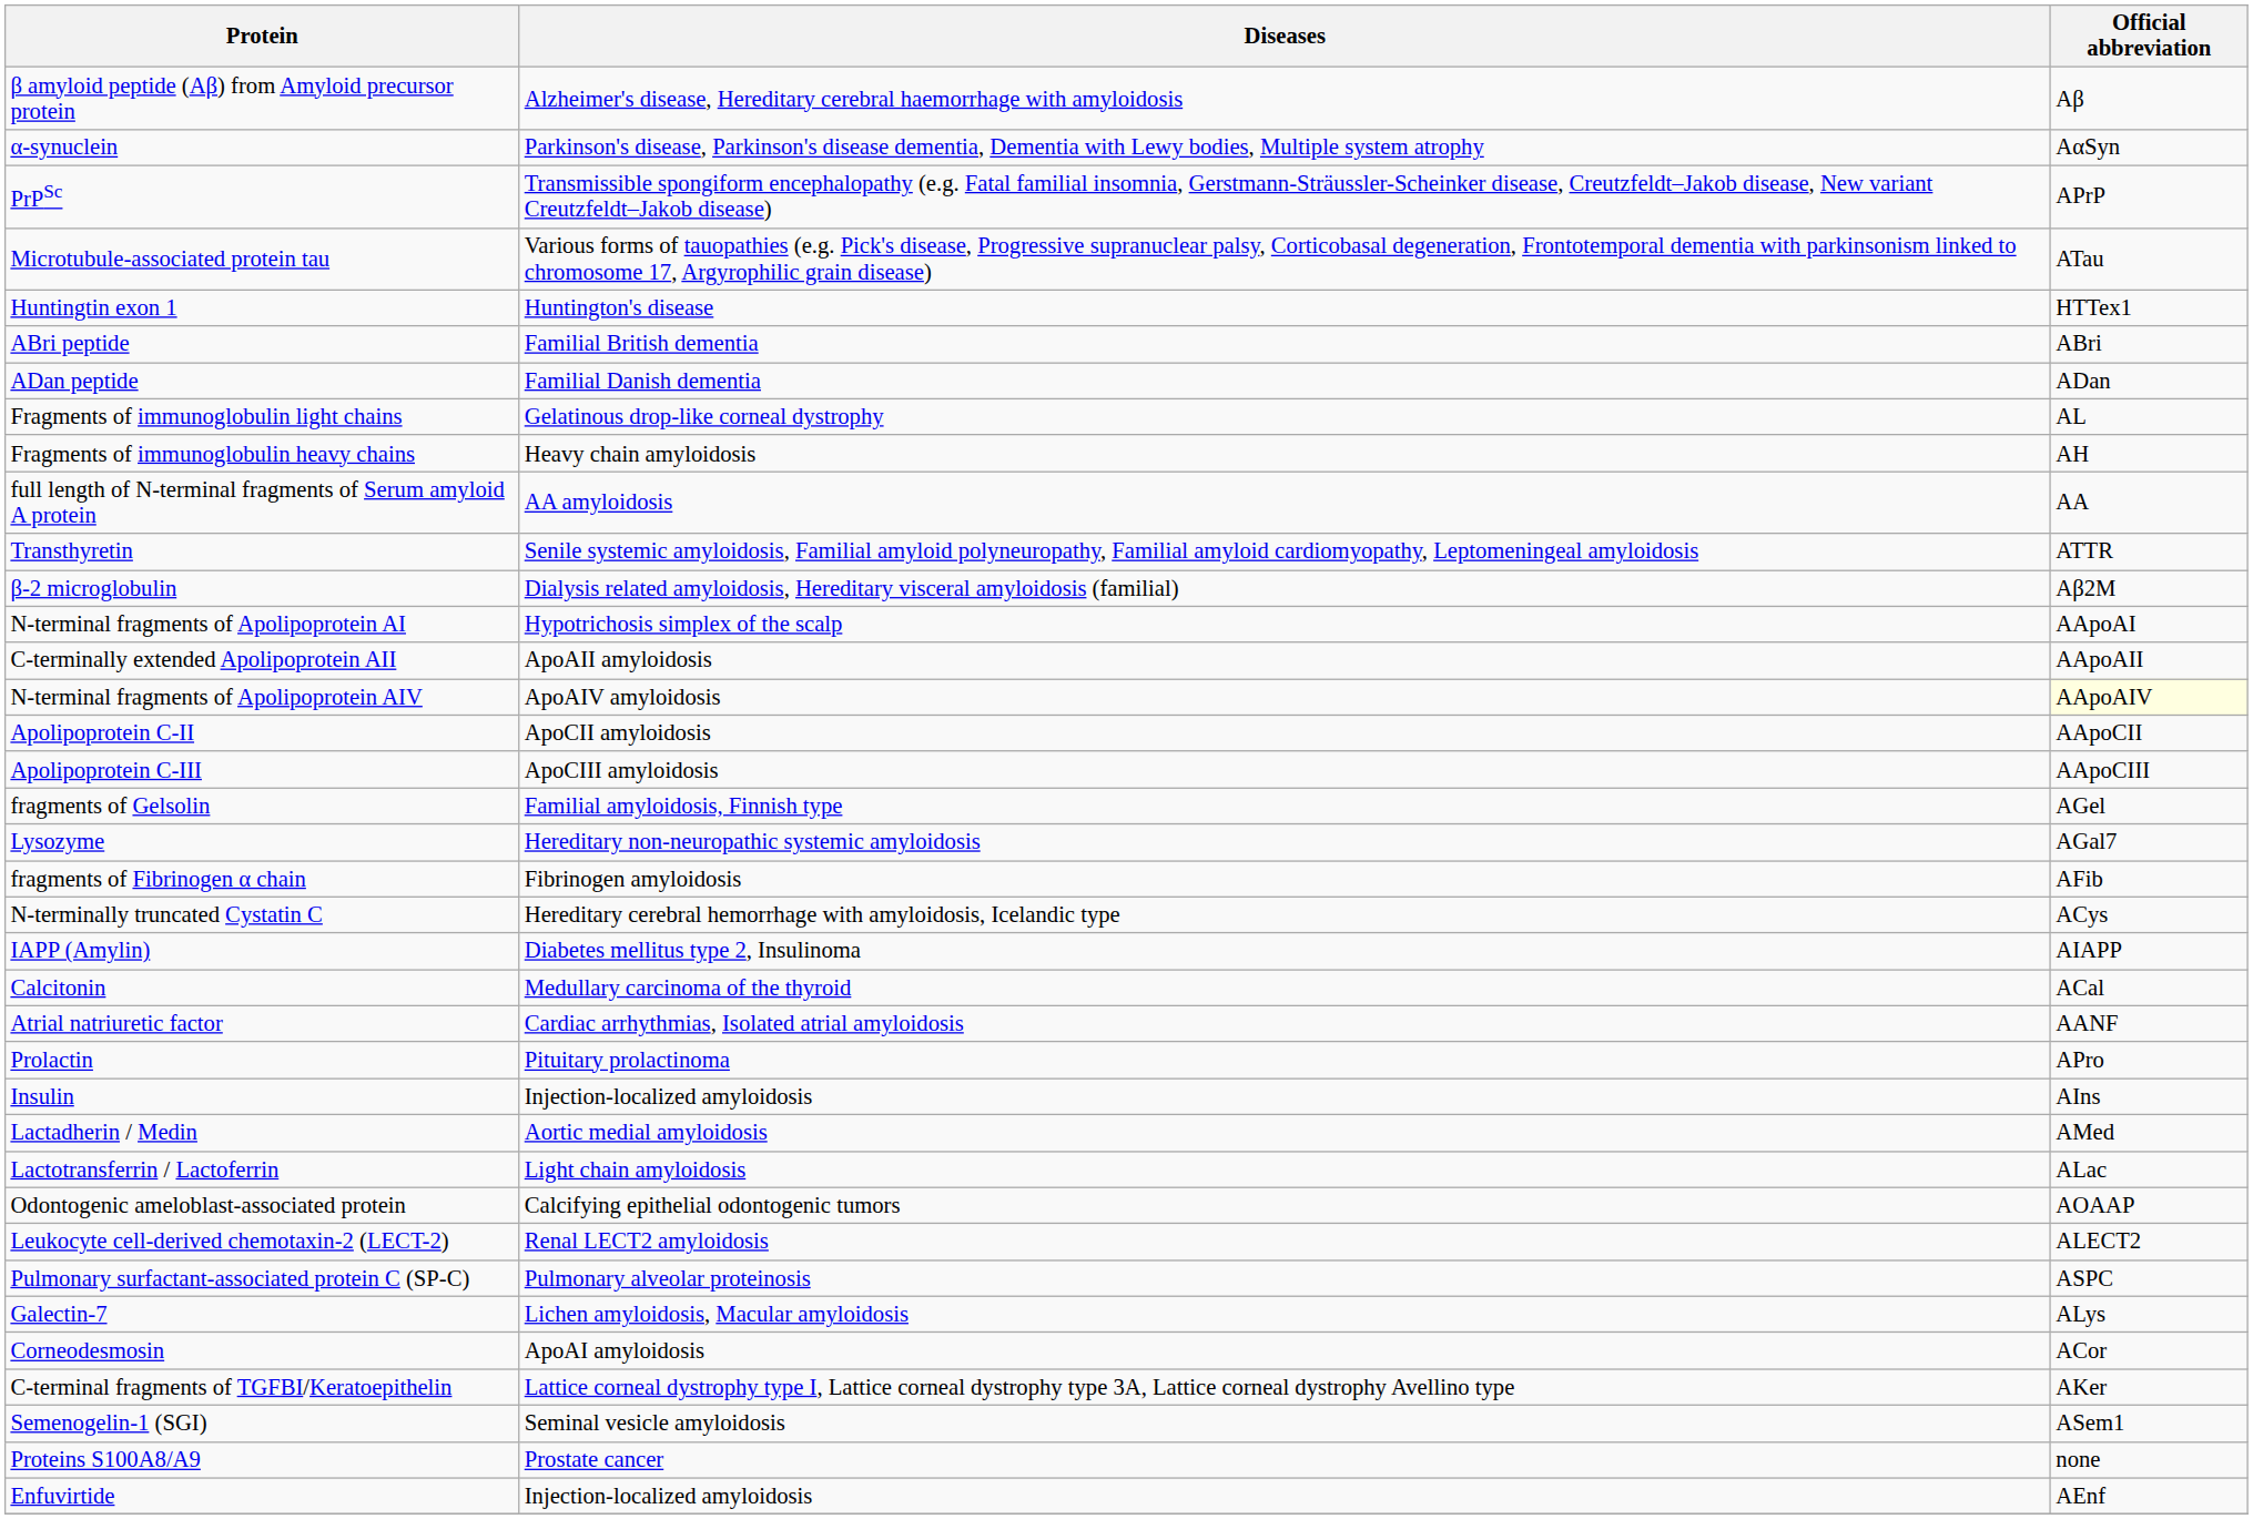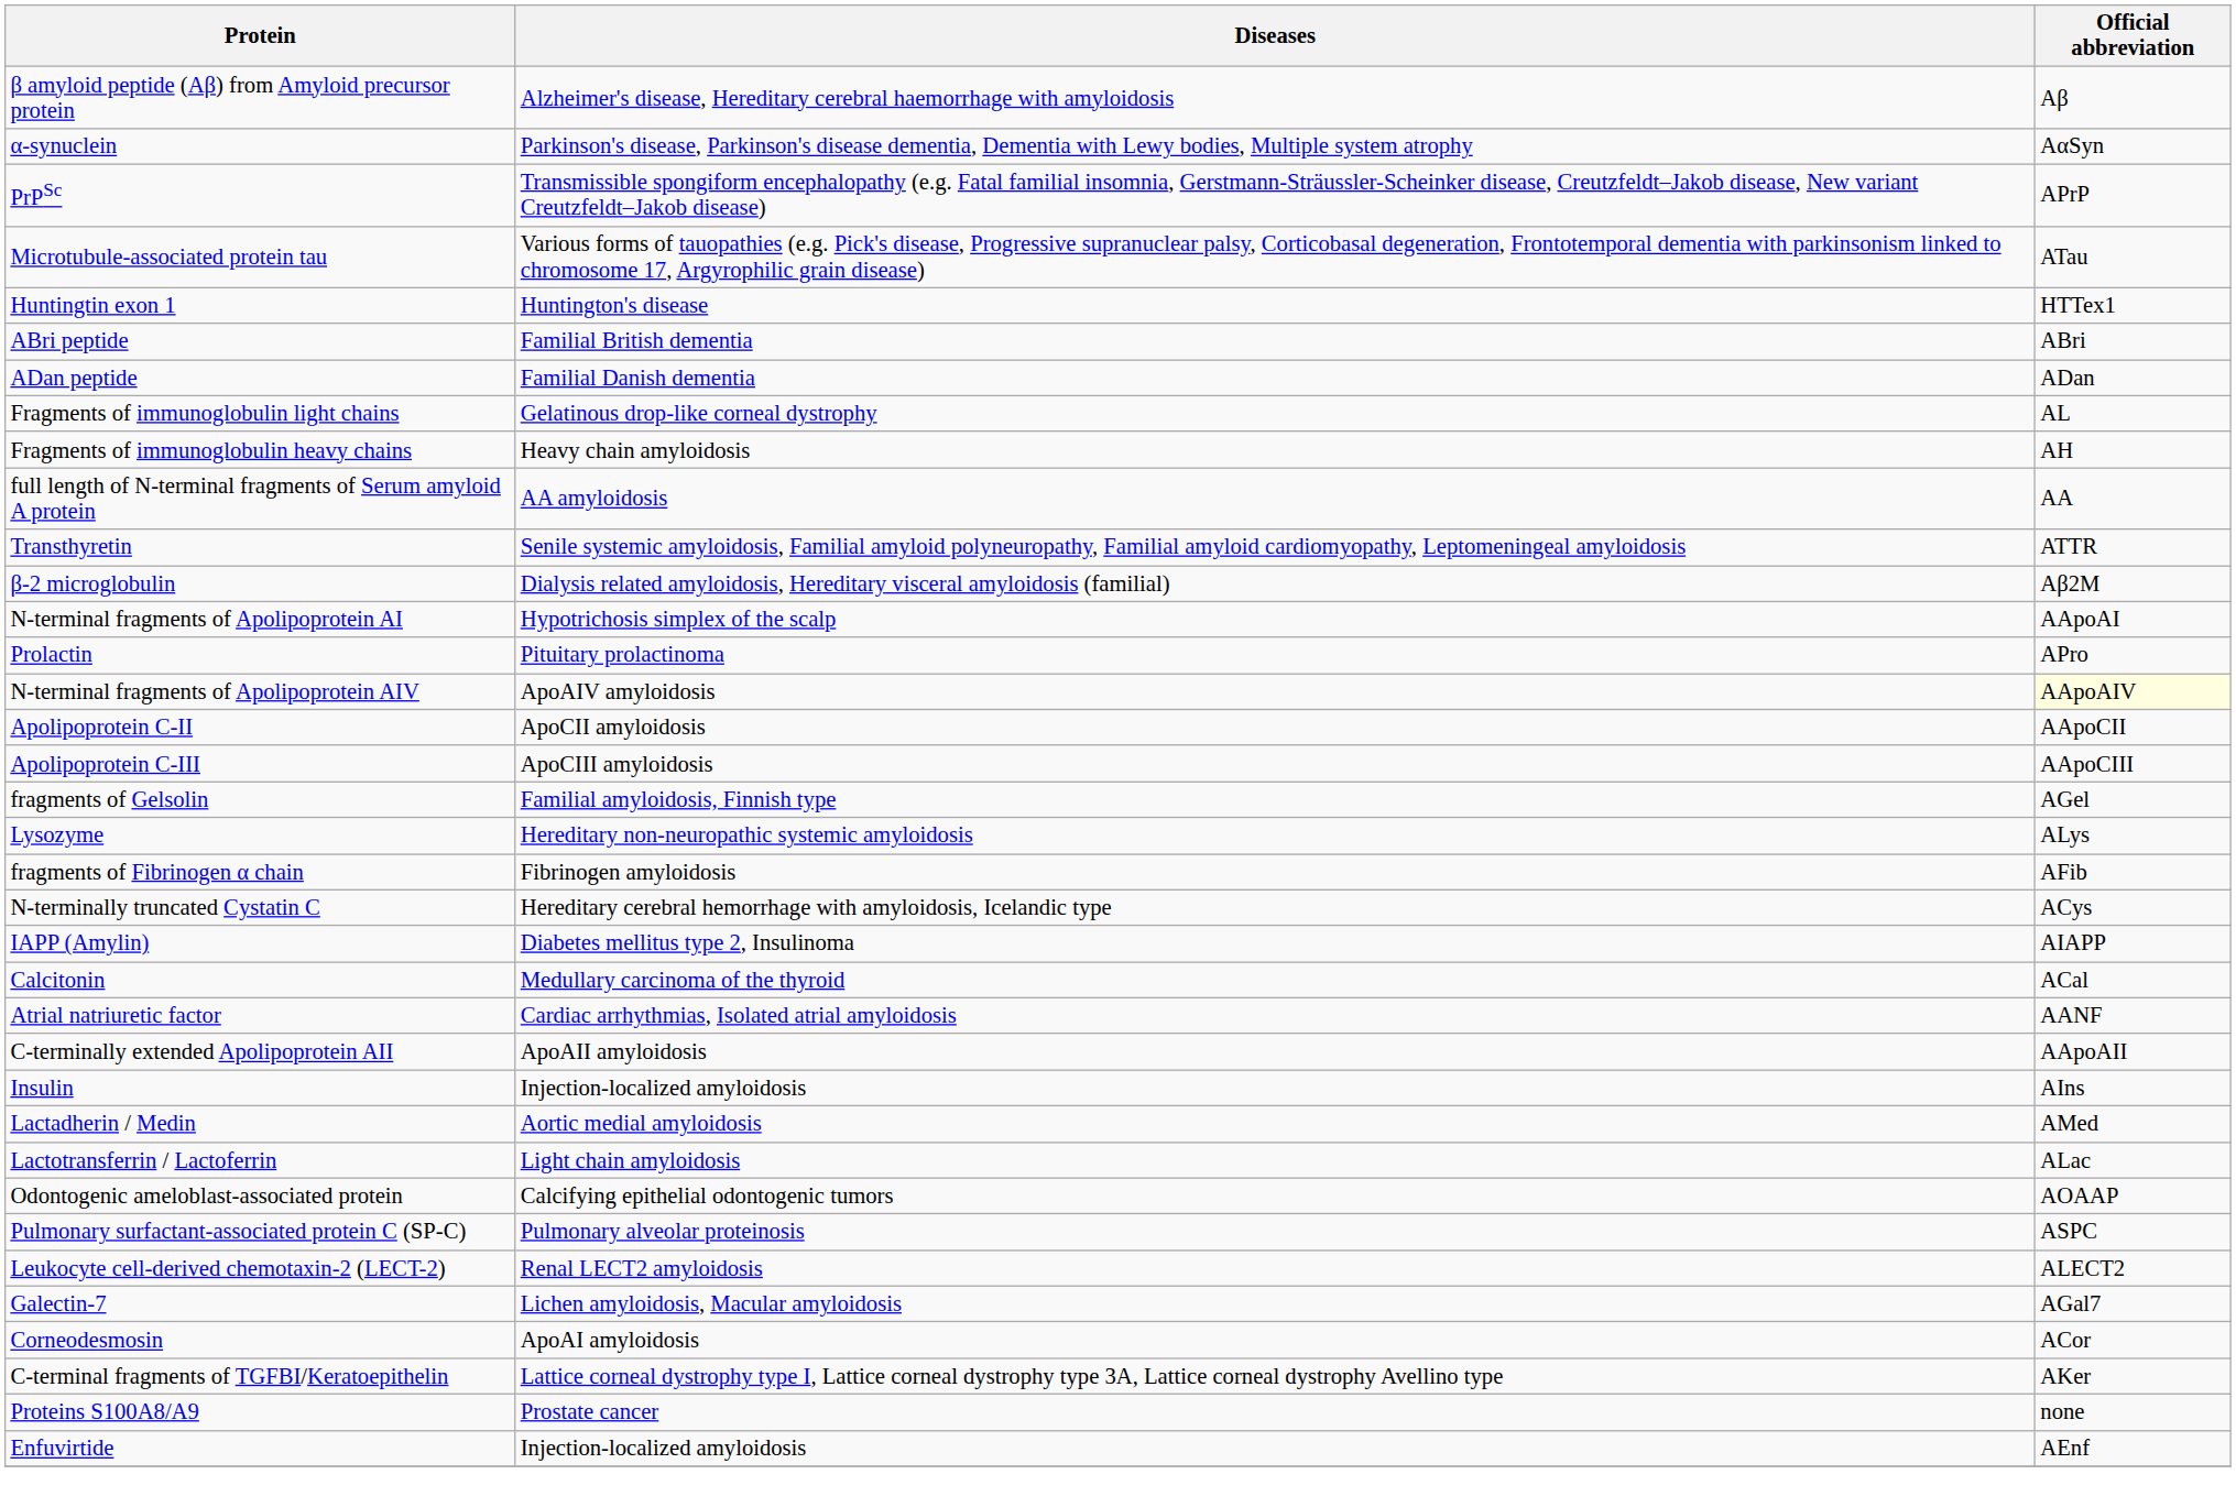rows swapped: C-terminally extended Apolipoprotein AII <-> Prolactin
Lysozyme | Official abbreviation: AGal7 -> ALys
rows swapped: Pulmonary surfactant-associated protein C (SP-C) <-> Leukocyte cell-derived chemotaxin-2 (LECT-2)
Galectin-7 | Official abbreviation: ALys -> AGal7
- row: Semenogelin-1 (SGI) | Seminal vesicle amyloidosis | ASem1
